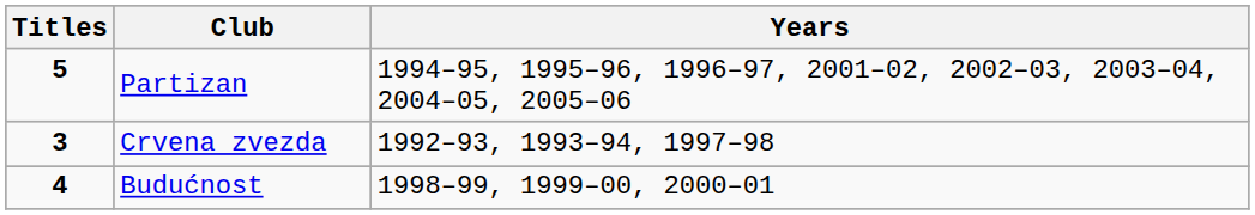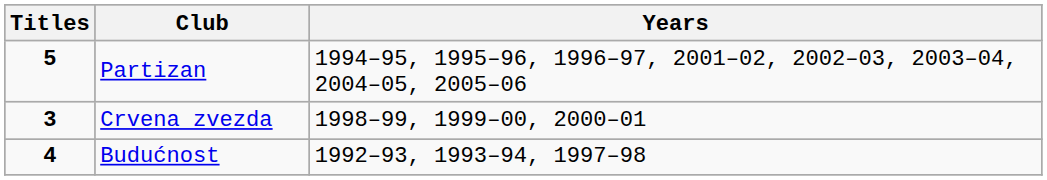Crvena zvezda | Years: 1992–93, 1993–94, 1997–98 -> 1998–99, 1999–00, 2000–01
Budućnost | Years: 1998–99, 1999–00, 2000–01 -> 1992–93, 1993–94, 1997–98
